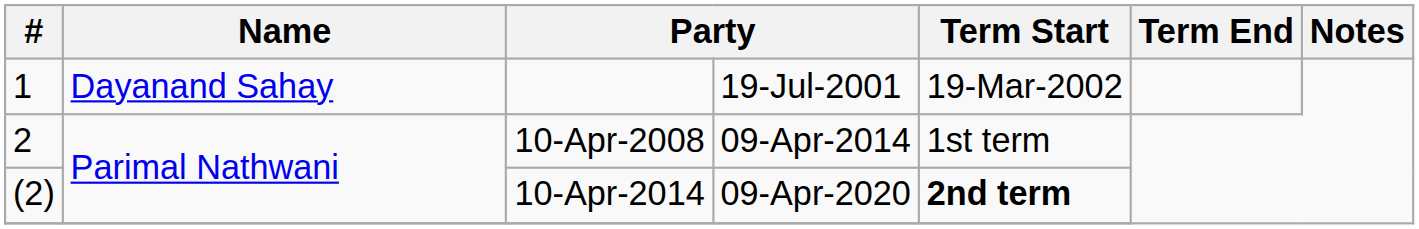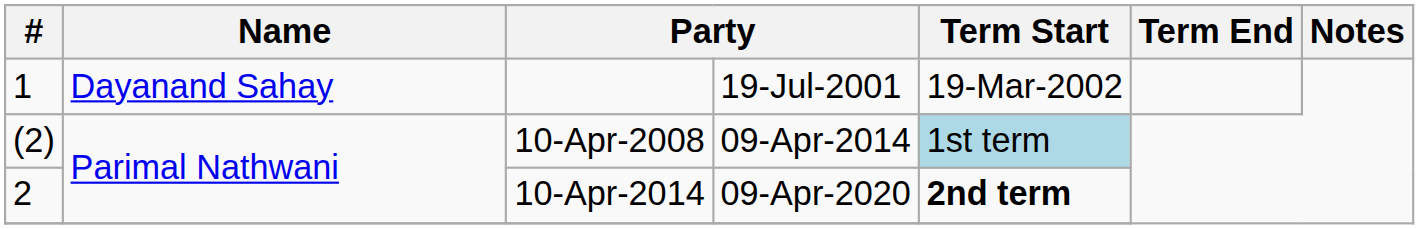10-Apr-2008 | #: 2 -> (2)
10-Apr-2008 | Term Start: no background -> lightblue background
10-Apr-2014 | #: (2) -> 2
